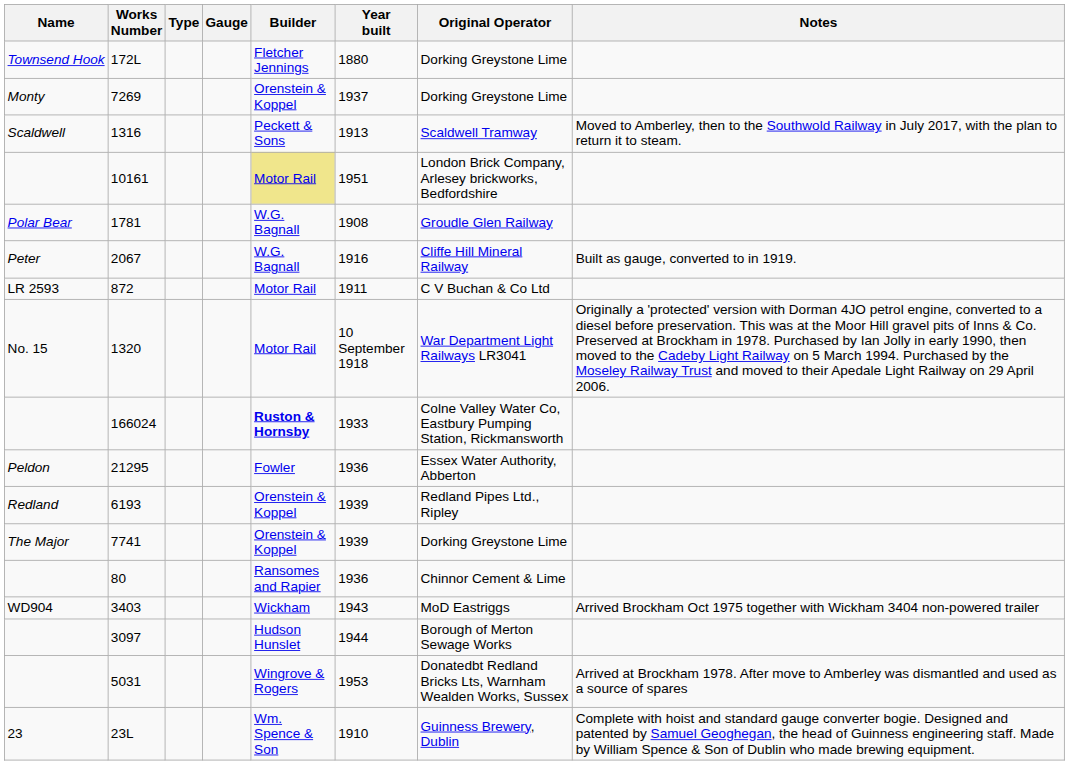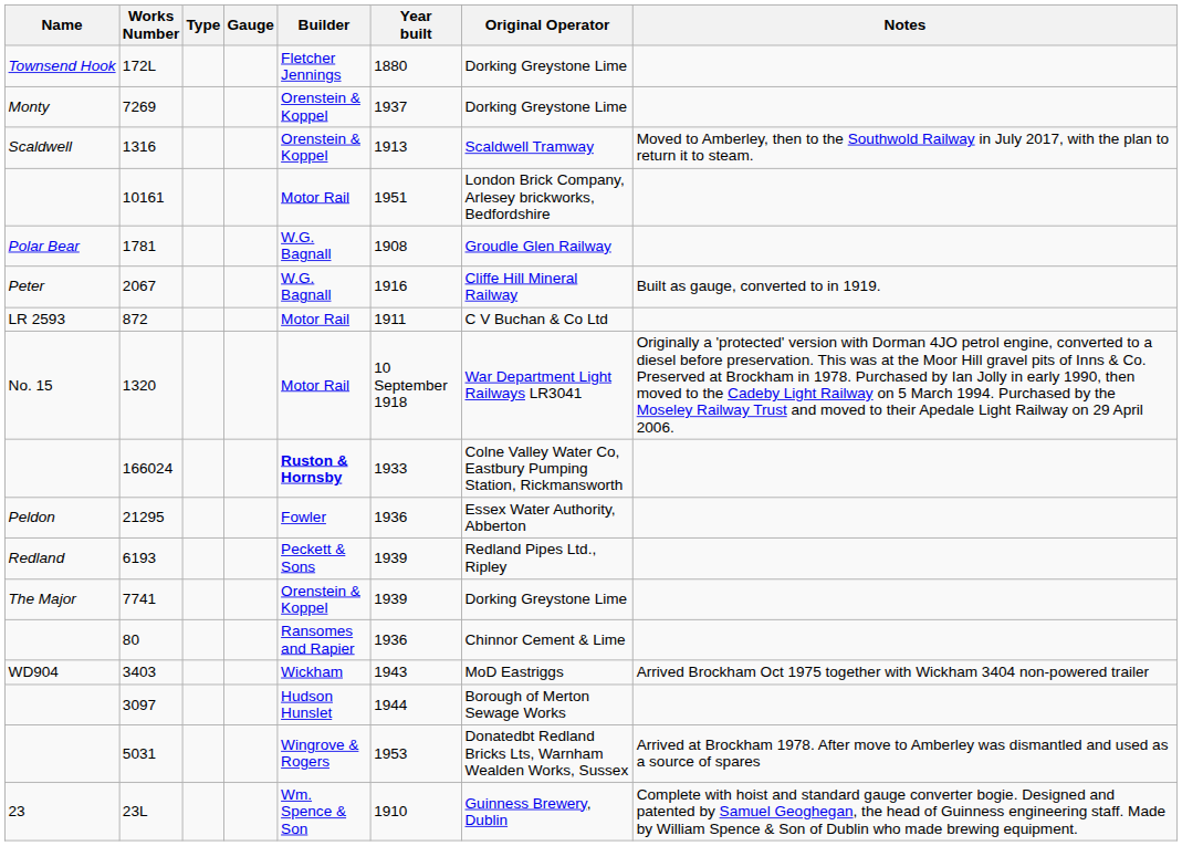1316 | Builder: Peckett & Sons -> Orenstein & Koppel
10161 | Builder: khaki background -> no background
6193 | Builder: Orenstein & Koppel -> Peckett & Sons
